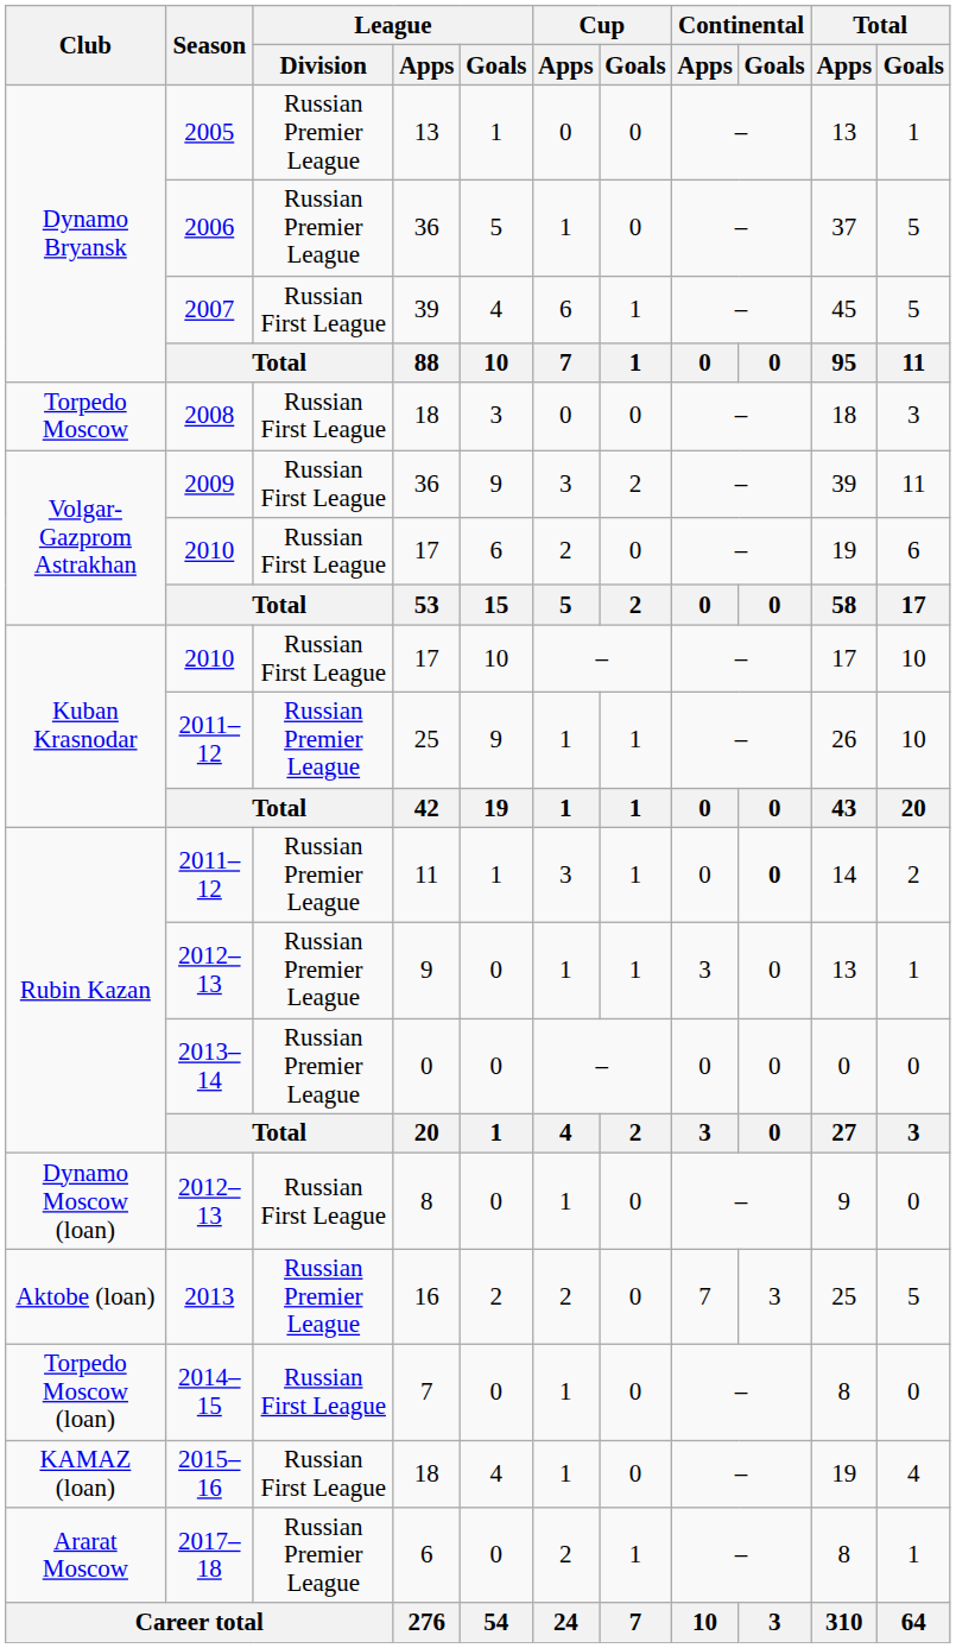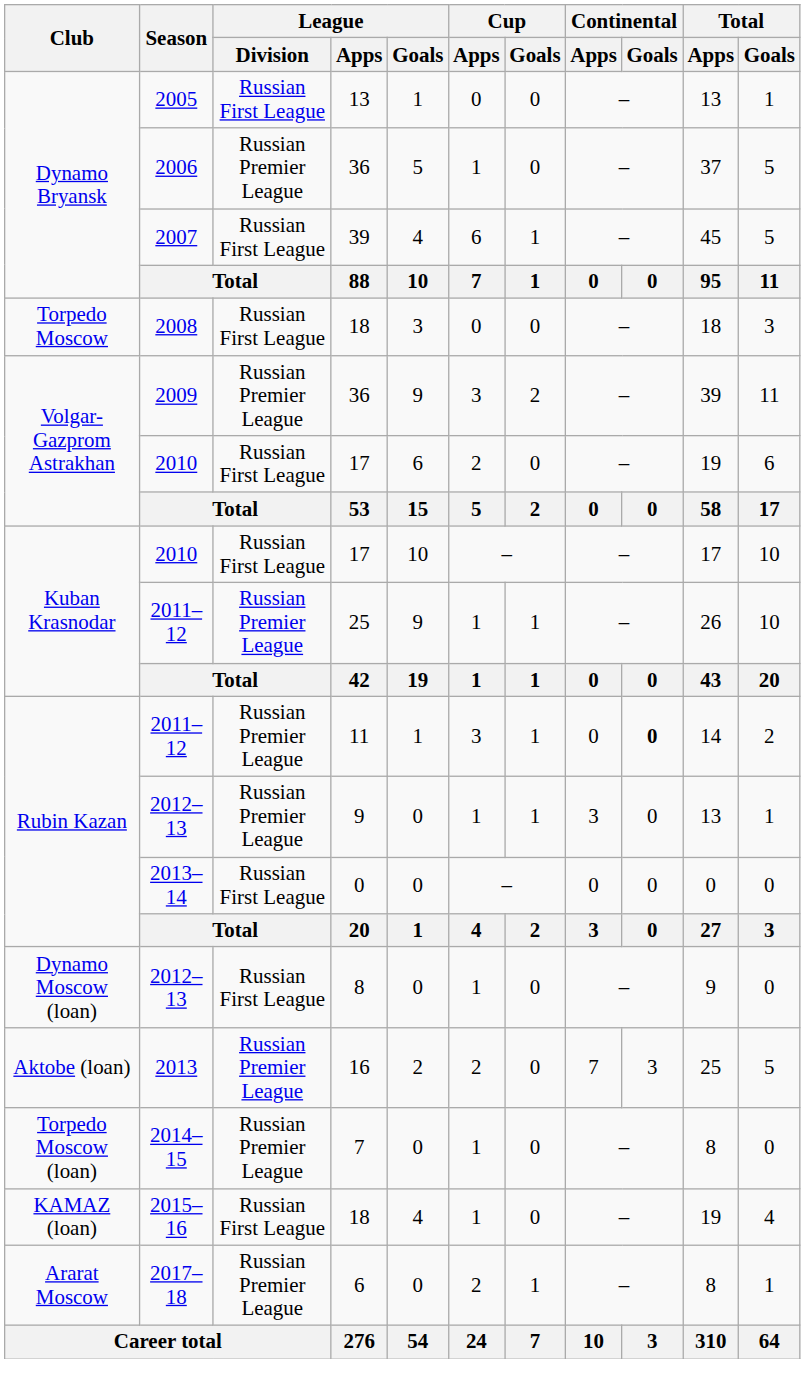2005 | League / Division: Russian Premier League -> Russian First League
2009 | League / Division: Russian First League -> Russian Premier League
2013–14 | League / Division: Russian Premier League -> Russian First League
2014–15 | League / Division: Russian First League -> Russian Premier League
